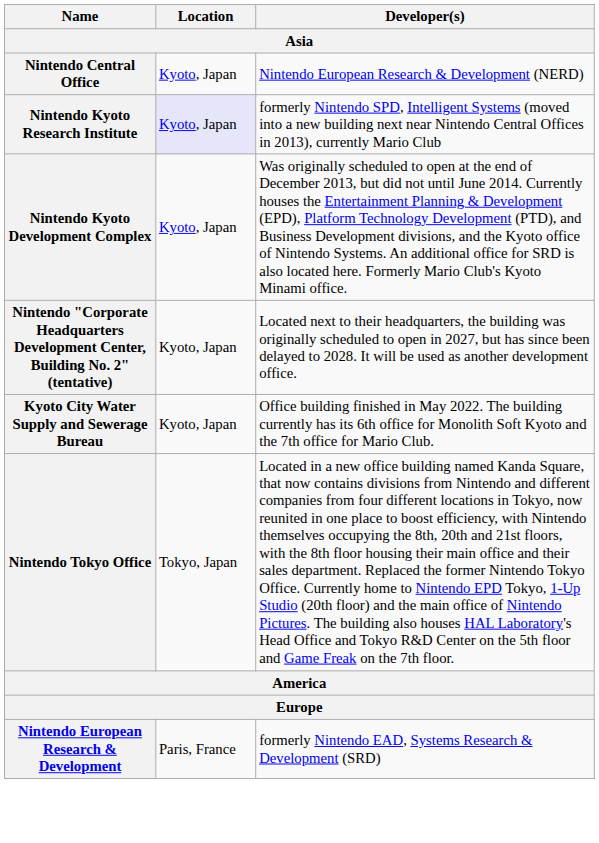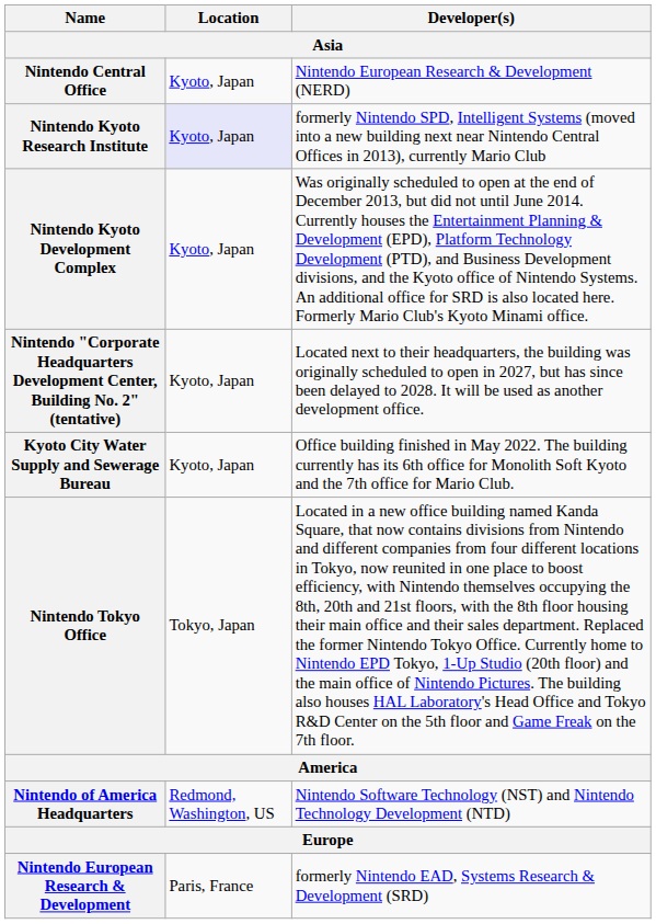+ row: Nintendo of America Headquarters | Redmond, Washington, US | Nintendo Software Technology (NST) and Nintendo Technology Development (NTD)
